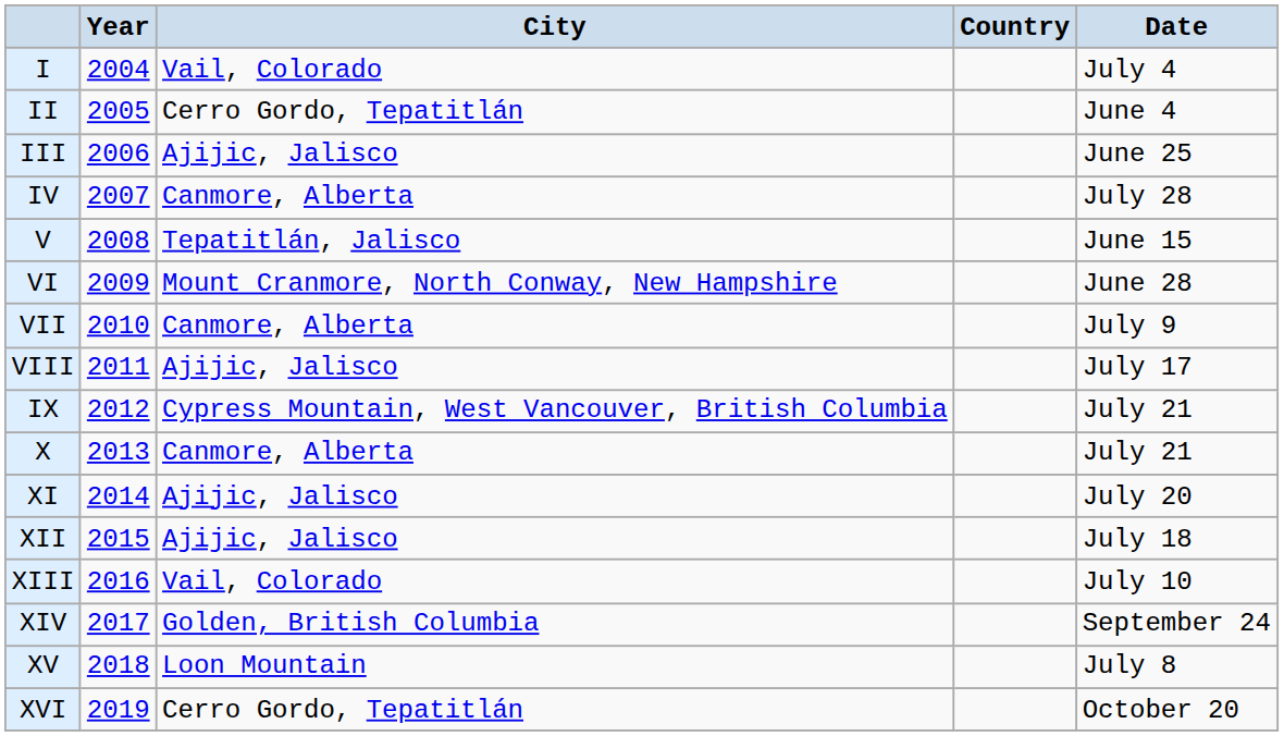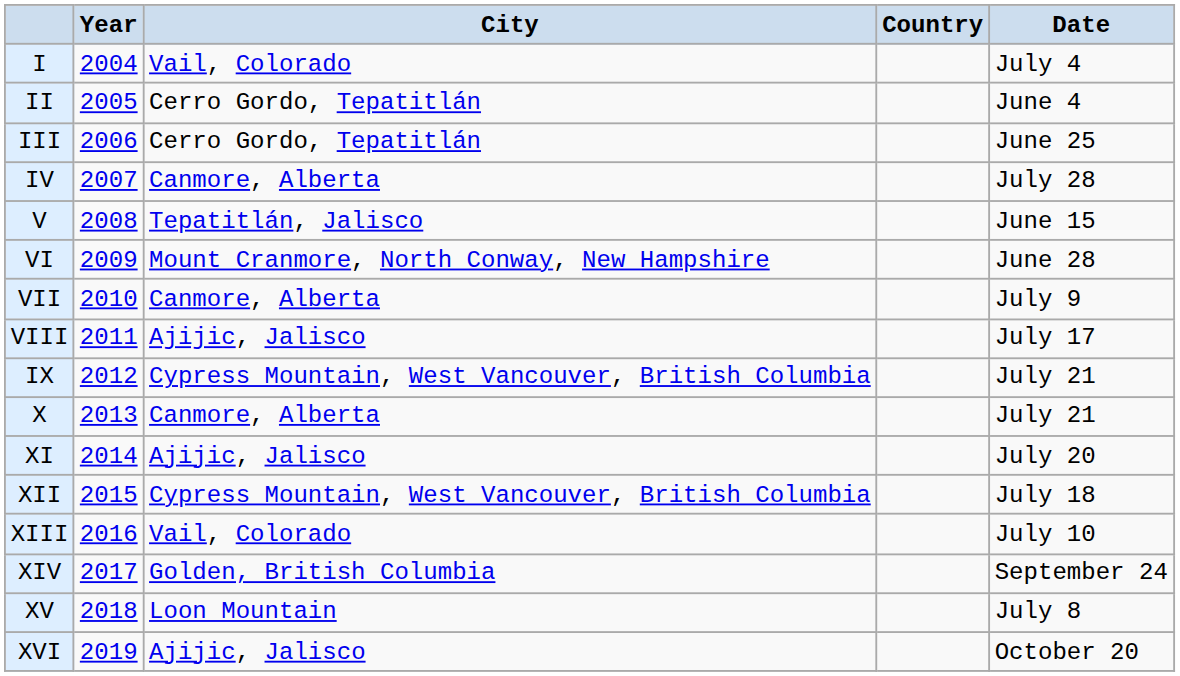III | City: Ajijic, Jalisco -> Cerro Gordo, Tepatitlán
XII | City: Ajijic, Jalisco -> Cypress Mountain, West Vancouver, British Columbia
XVI | City: Cerro Gordo, Tepatitlán -> Ajijic, Jalisco
